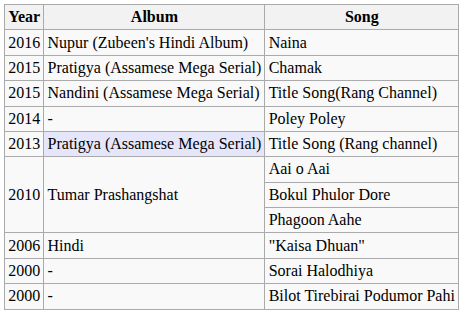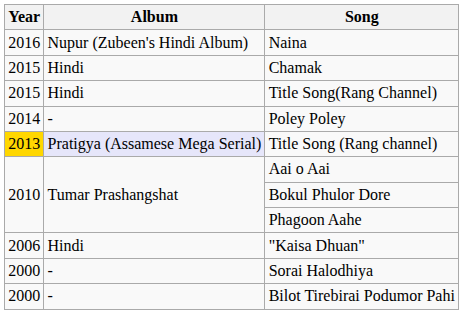Chamak | Album: Pratigya (Assamese Mega Serial) -> Hindi
Title Song(Rang Channel) | Album: Nandini (Assamese Mega Serial) -> Hindi
Title Song (Rang channel) | Year: no background -> gold background
